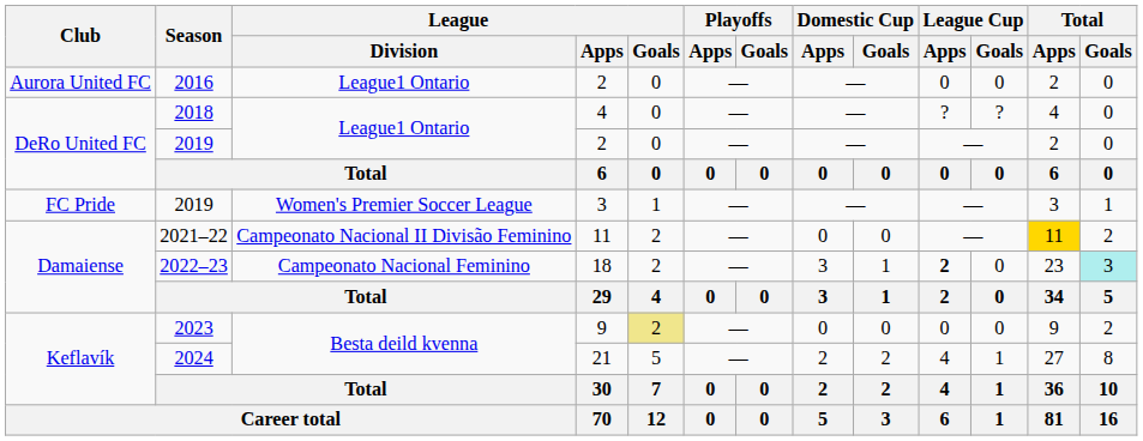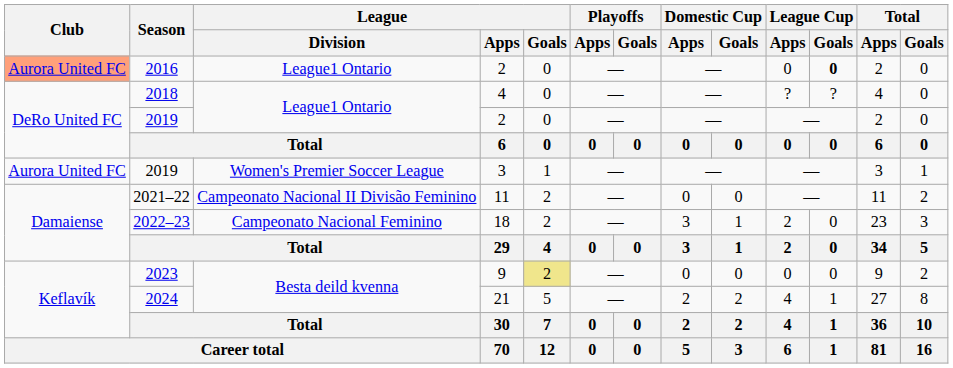2016 | Club: no background -> lightsalmon background
2016 | League Cup / Goals: normal -> bold
2019 / 3 | Club: FC Pride -> Aurora United FC
2021–22 | Total / Apps: gold background -> no background
2022–23 | League Cup / Apps: bold -> normal
2022–23 | Total / Goals: paleturquoise background -> no background
